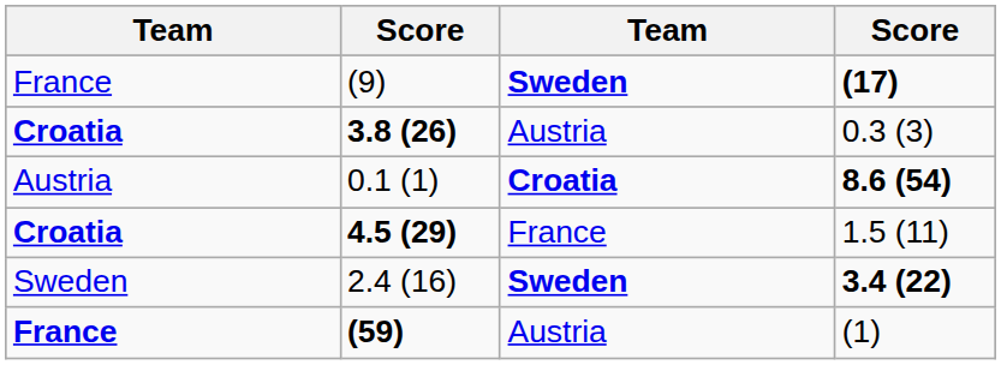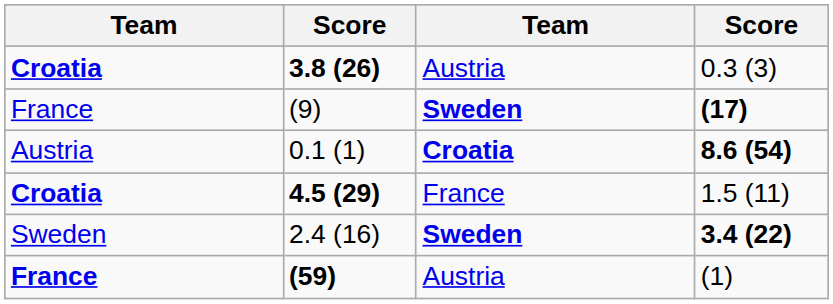rows swapped: 3.8 (26) <-> (9)
